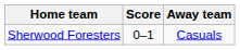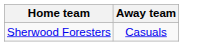- column: Score | 0–1
